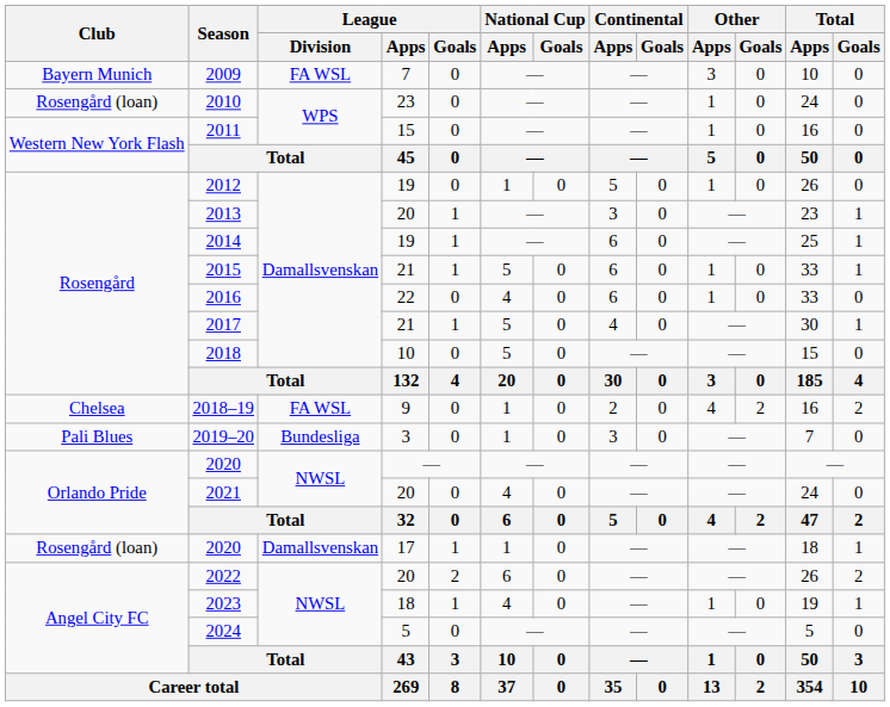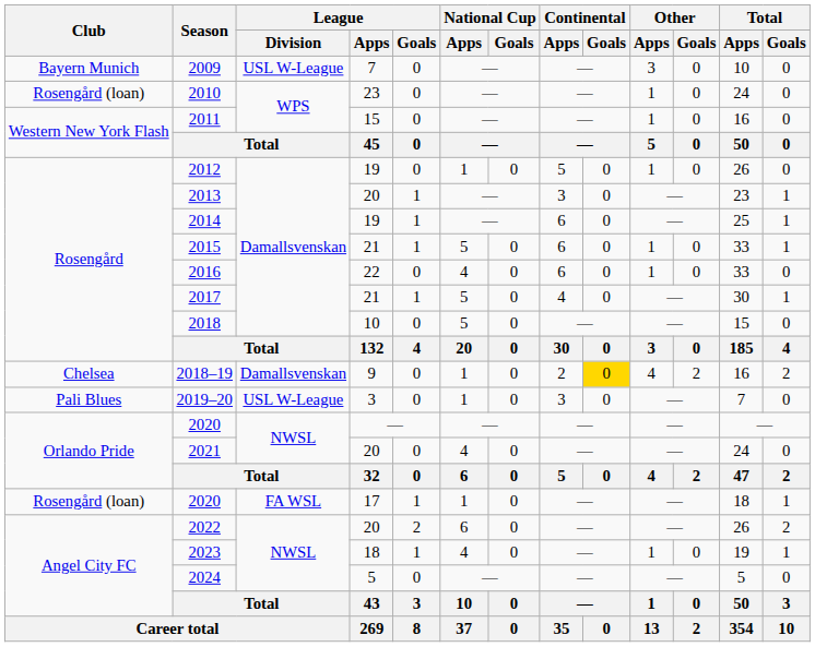2009 | League / Division: FA WSL -> USL W-League
2018–19 | League / Division: FA WSL -> Damallsvenskan
2018–19 | Continental / Goals: no background -> gold background
2019–20 | League / Division: Bundesliga -> USL W-League
2020 / 17 | League / Division: Damallsvenskan -> FA WSL
